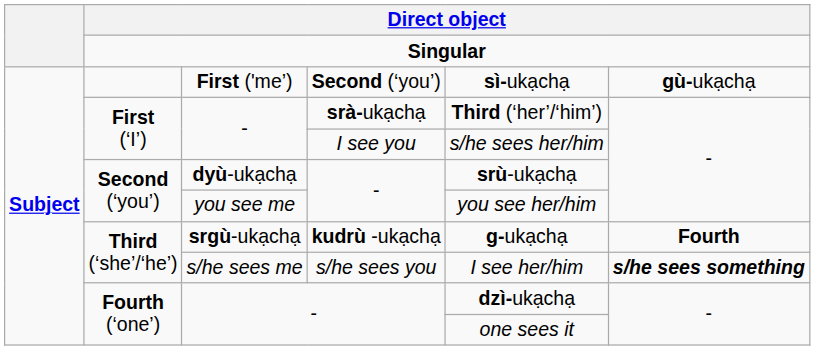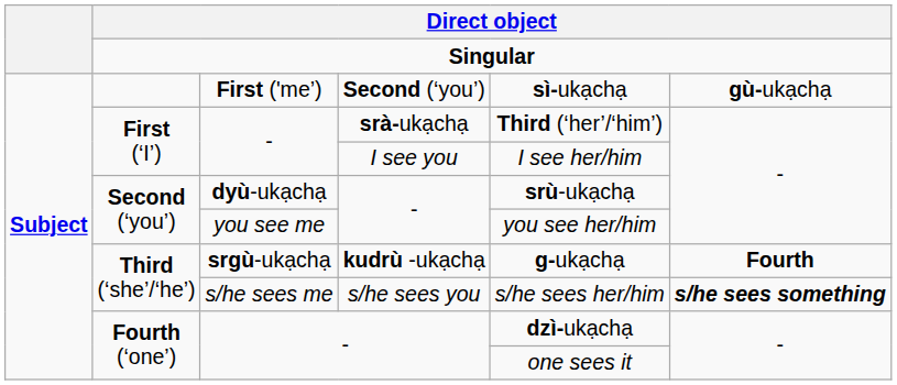- / I see you | column 5: s/he sees her/him -> I see her/him
s/he sees me | column 5: I see her/him -> s/he sees her/him
